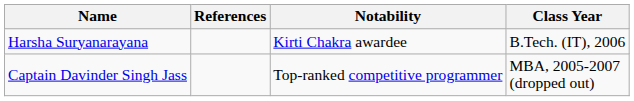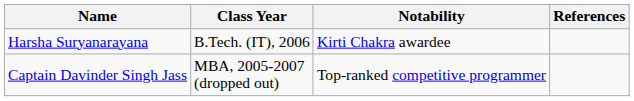columns swapped: Class Year <-> References
